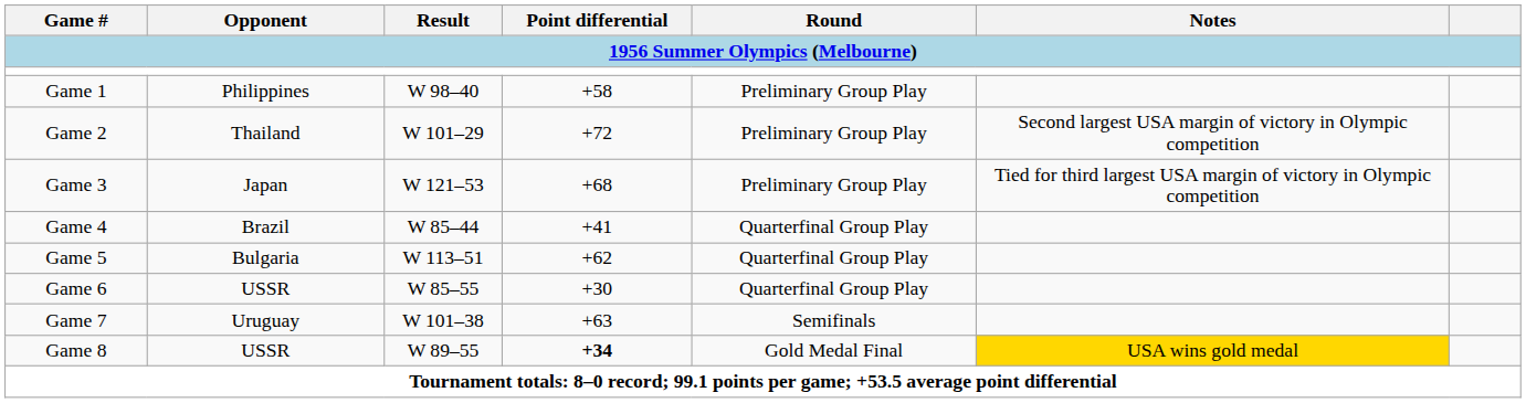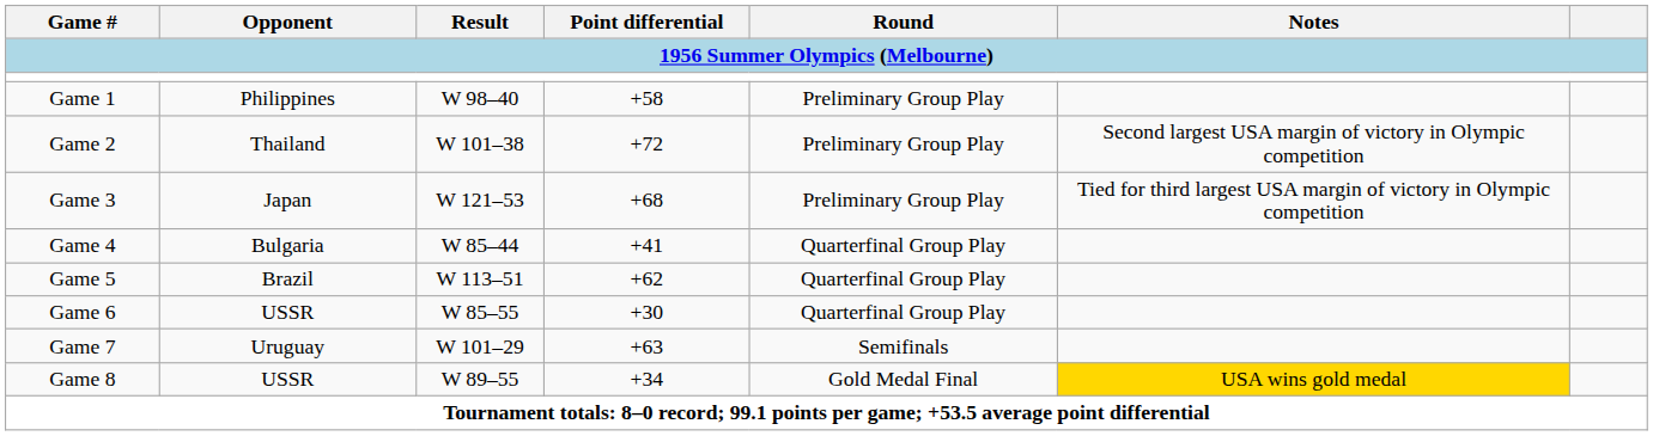Game 2 | Result: W 101–29 -> W 101–38
Game 4 | Opponent: Brazil -> Bulgaria
Game 5 | Opponent: Bulgaria -> Brazil
Game 7 | Result: W 101–38 -> W 101–29
Game 8 | Point differential: bold -> normal
